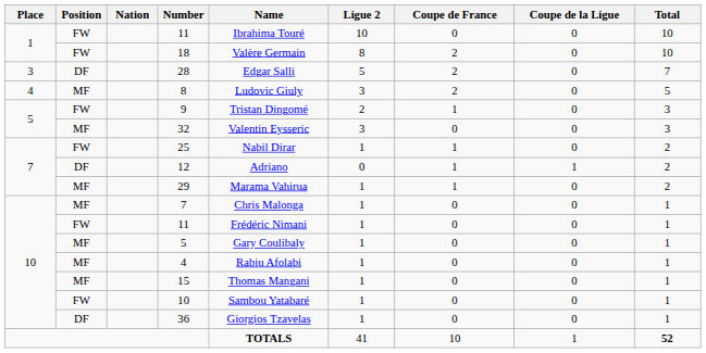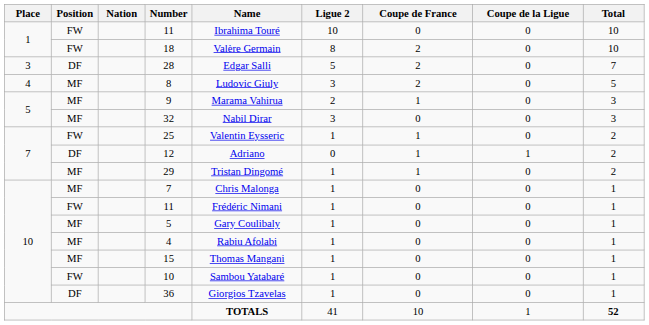9 | Position: FW -> MF
9 | Name: Tristan Dingomé -> Marama Vahirua
32 | Name: Valentin Eysseric -> Nabil Dirar
25 | Name: Nabil Dirar -> Valentin Eysseric
29 | Name: Marama Vahirua -> Tristan Dingomé
